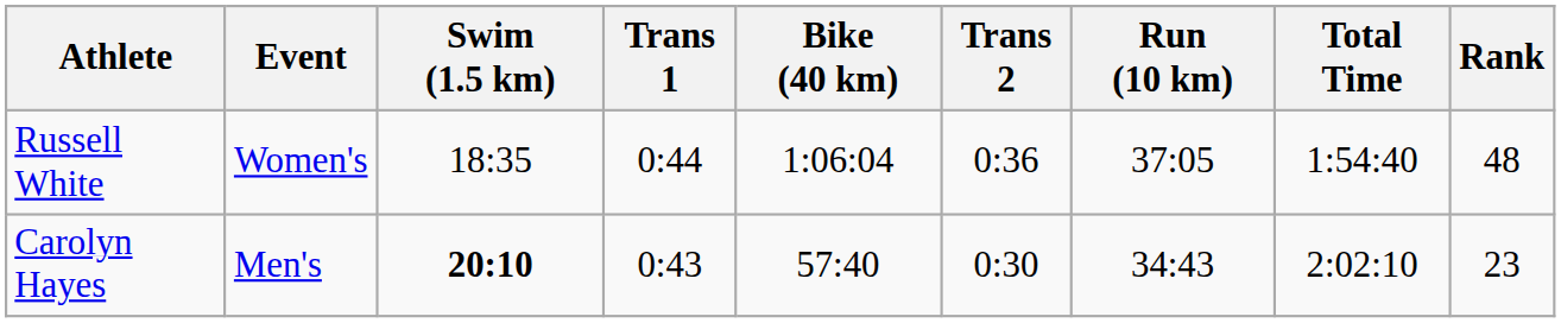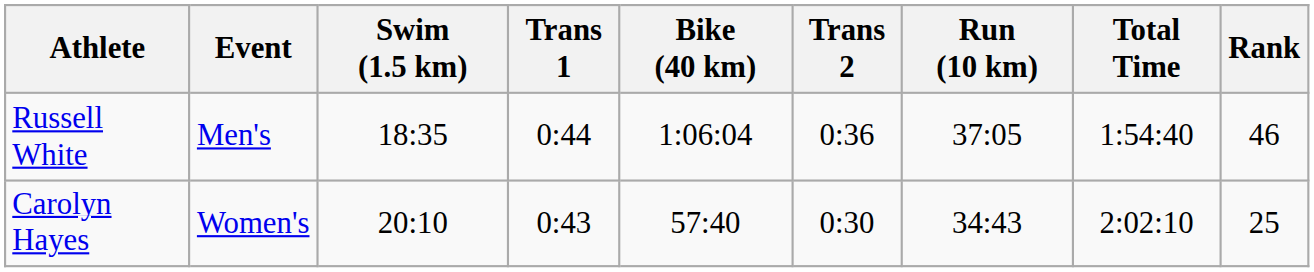Russell White | Event: Women's -> Men's
Russell White | Rank: 48 -> 46
Carolyn Hayes | Event: Men's -> Women's
Carolyn Hayes | Swim (1.5 km): bold -> normal
Carolyn Hayes | Rank: 23 -> 25
